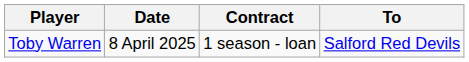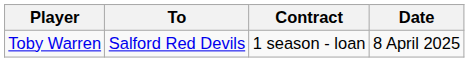columns swapped: To <-> Date
